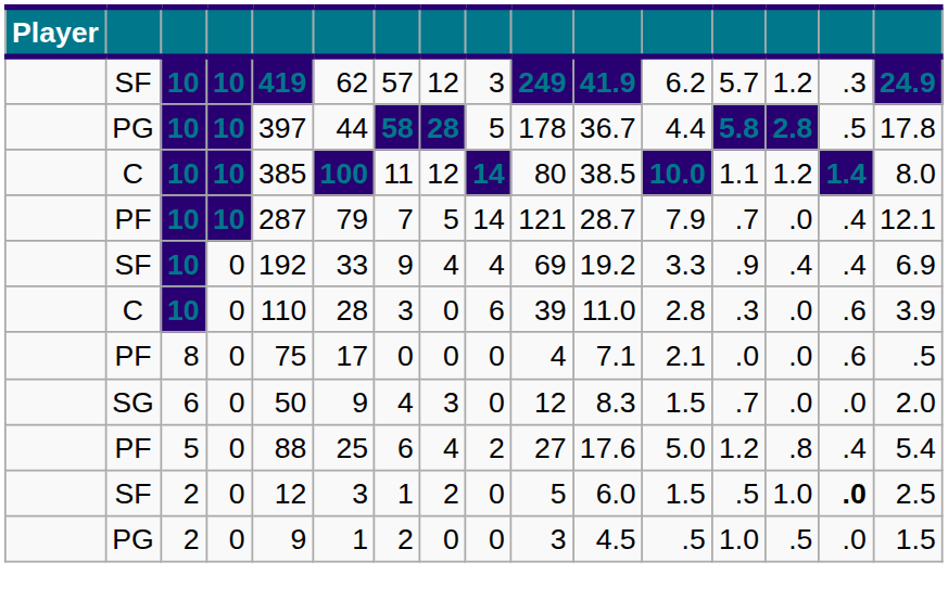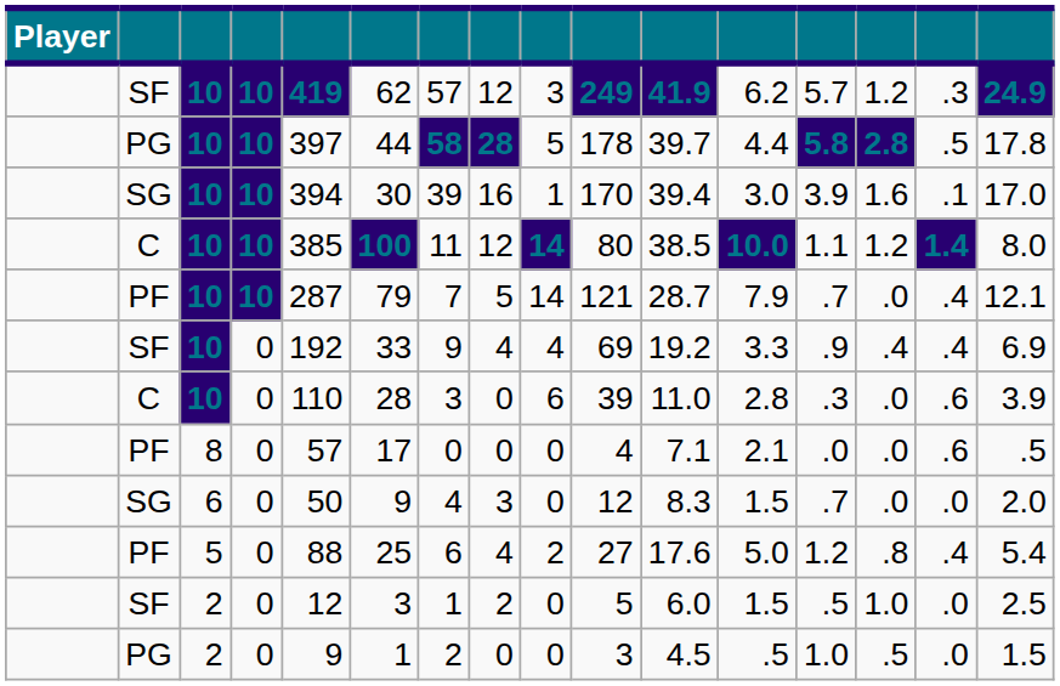PG / 10 | column 11: 36.7 -> 39.7
+ row: SG | 10 | 10 | 394 | 30 | 39 | 16 | 1 | 170 | 39.4 | 3.0 | 3.9 | 1.6 | .1 | 17.0
PF / 8 | column 5: 75 -> 57
SF / 2 | column 15: bold -> normal
